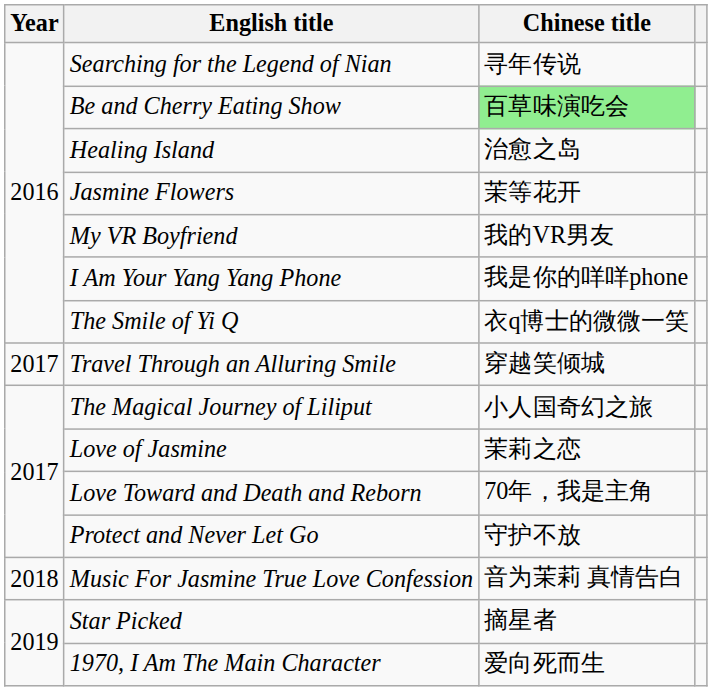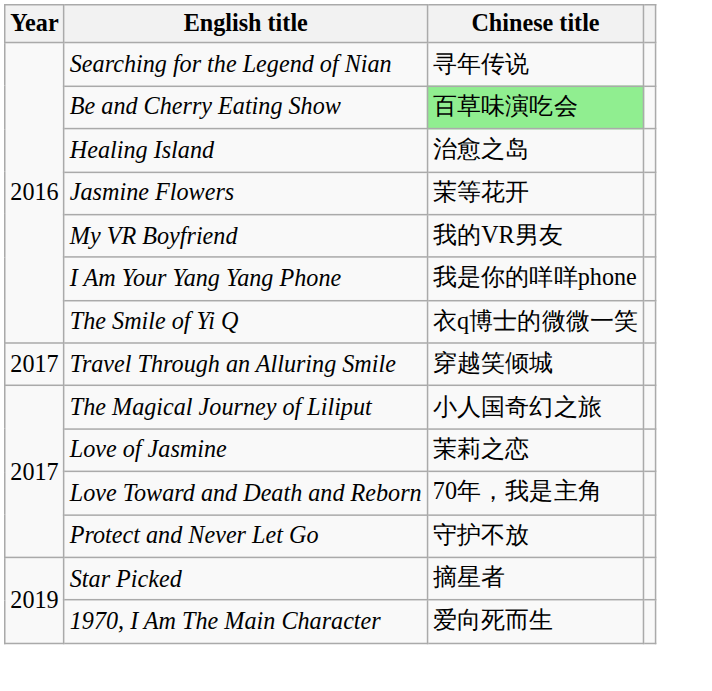- row: 2018 | Music For Jasmine True Love Confession | 音为茉莉 真情告白
